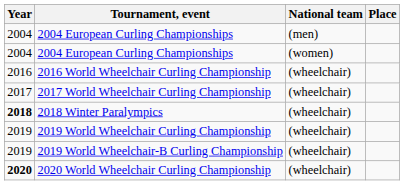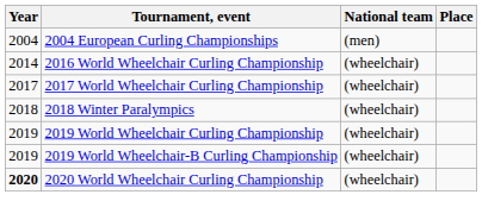- row: 2004 | 2004 European Curling Championships | (women)
2016 World Wheelchair Curling Championship | Year: 2016 -> 2014
2018 Winter Paralympics | Year: bold -> normal
